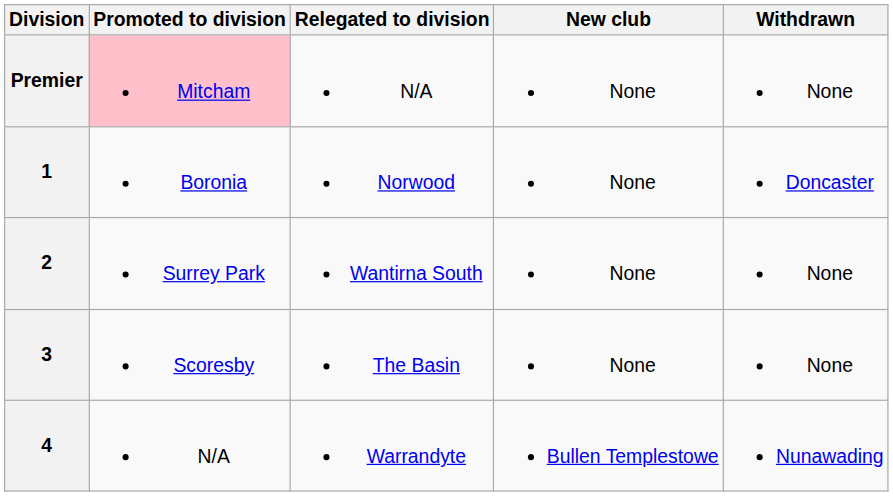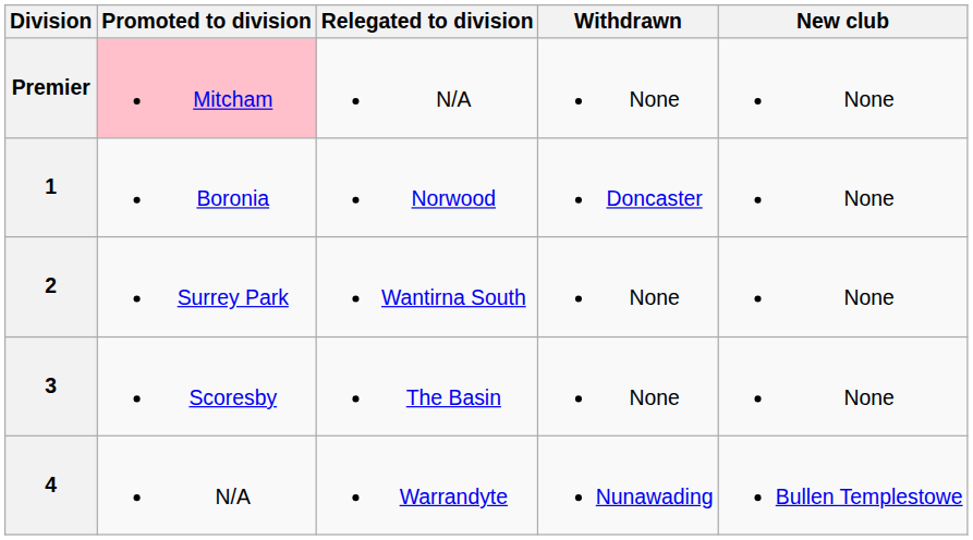columns swapped: Withdrawn <-> New club
